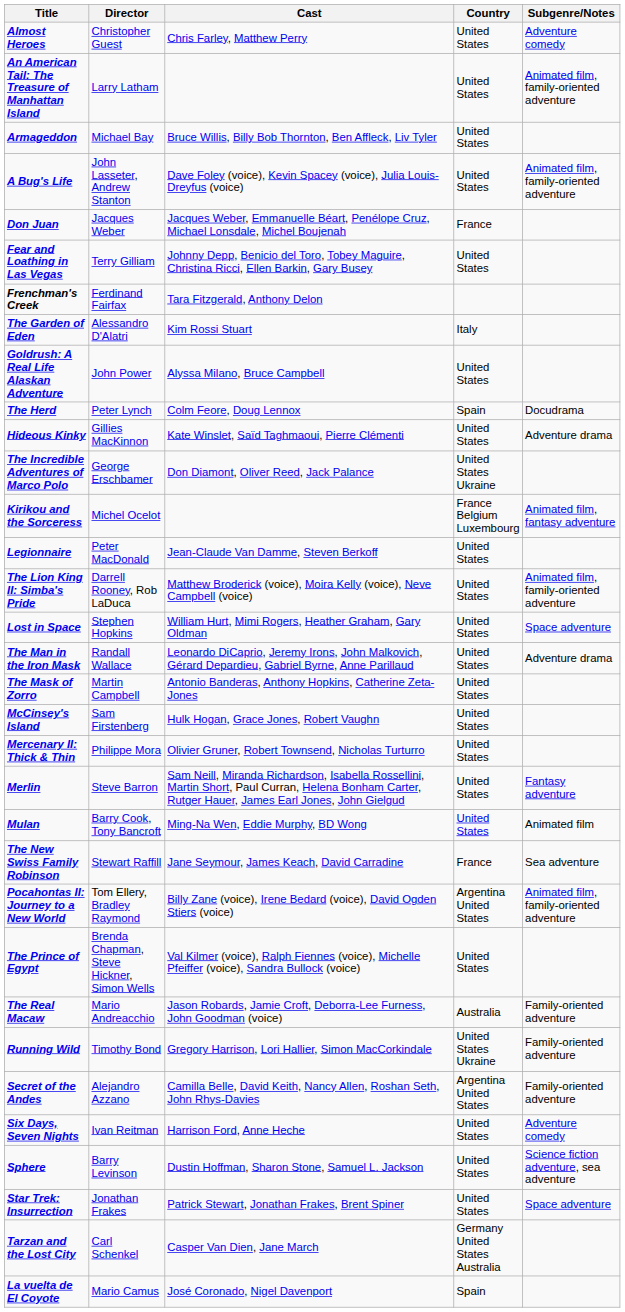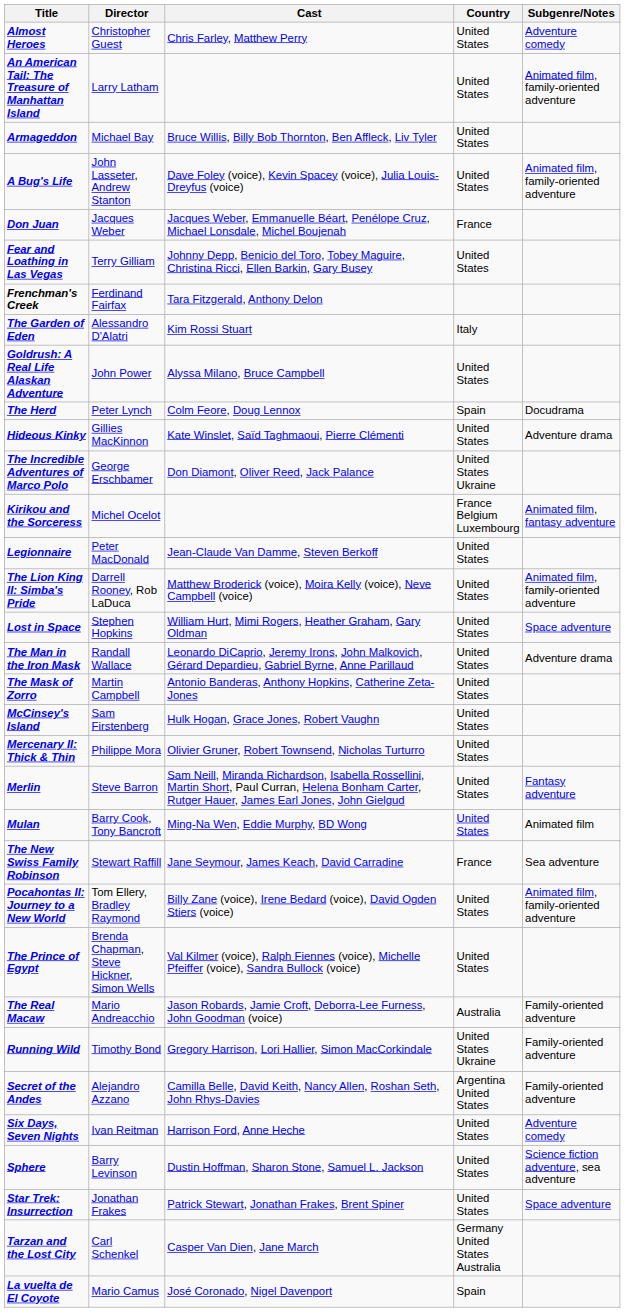Pocahontas II: Journey to a New World | Country: Argentina United States -> United States
